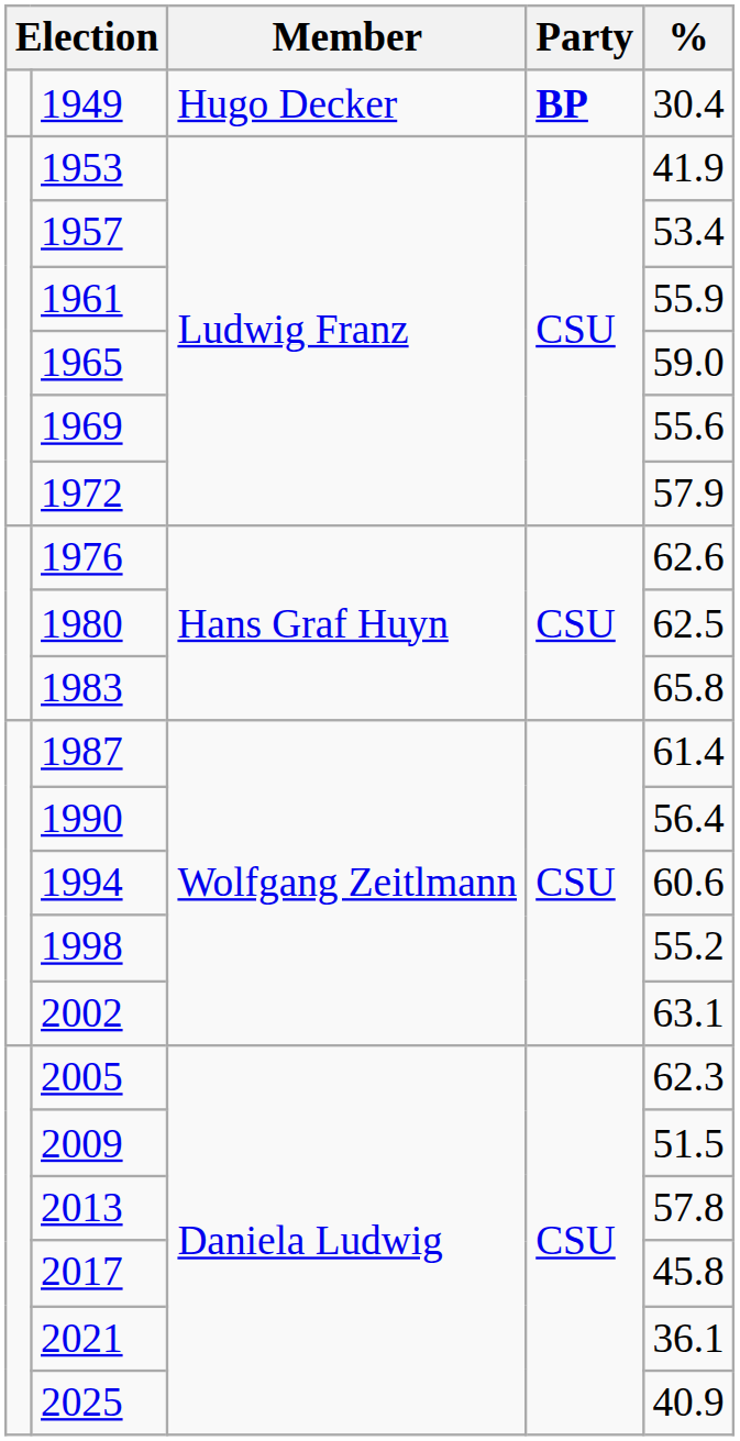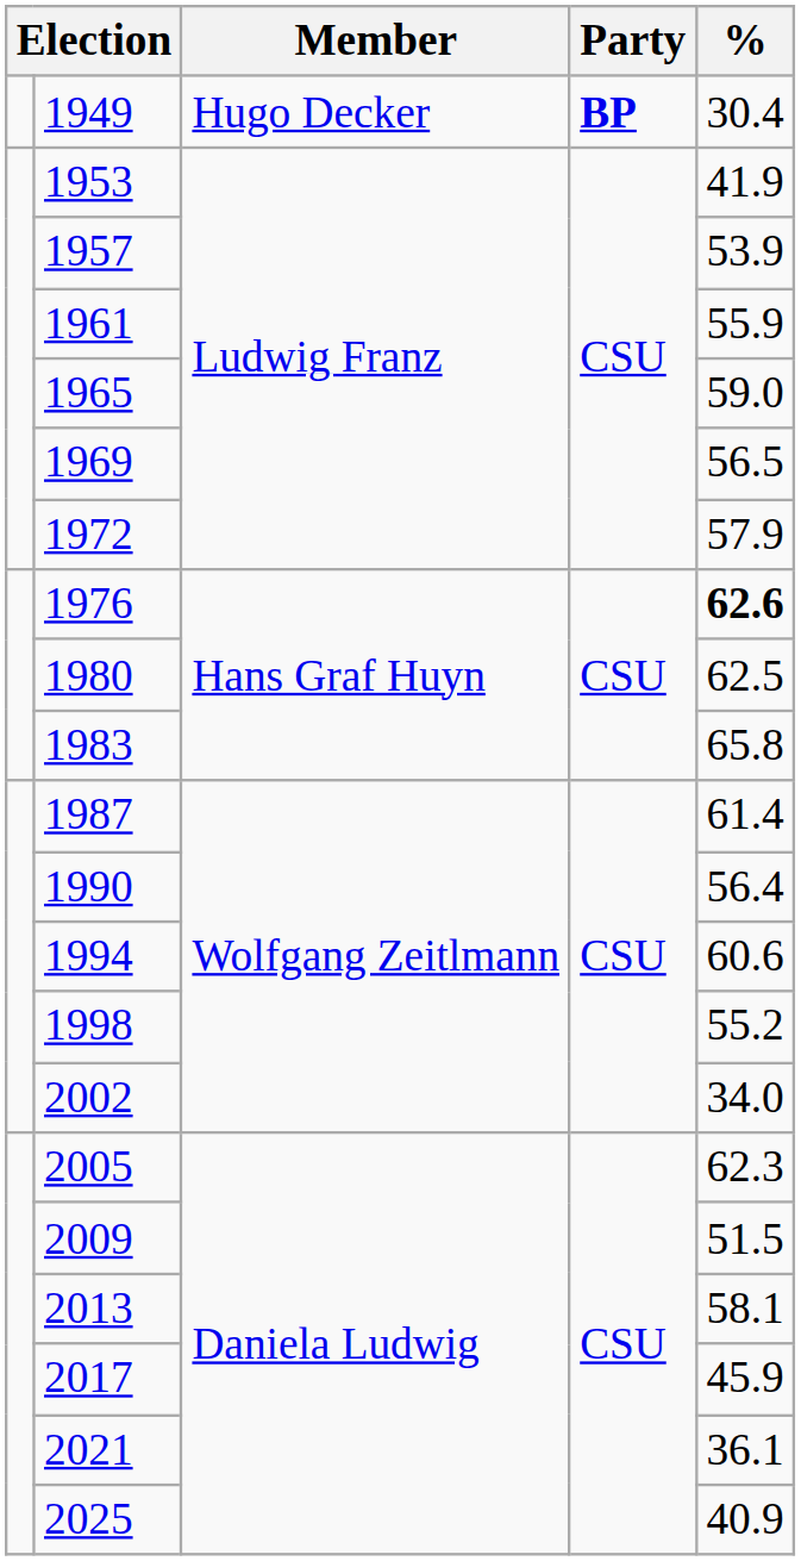1957 | %: 53.4 -> 53.9
1969 | %: 55.6 -> 56.5
1976 | %: normal -> bold
2002 | %: 63.1 -> 34.0
2013 | %: 57.8 -> 58.1
2017 | %: 45.8 -> 45.9
